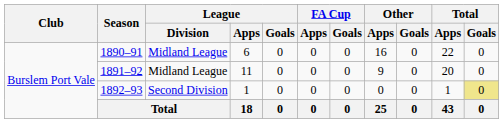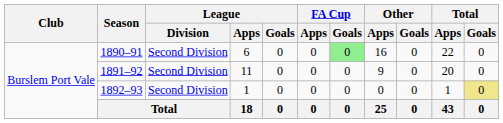1890–91 | League / Division: Midland League -> Second Division
1890–91 | FA Cup / Goals: no background -> lightgreen background
1891–92 | League / Division: Midland League -> Second Division
